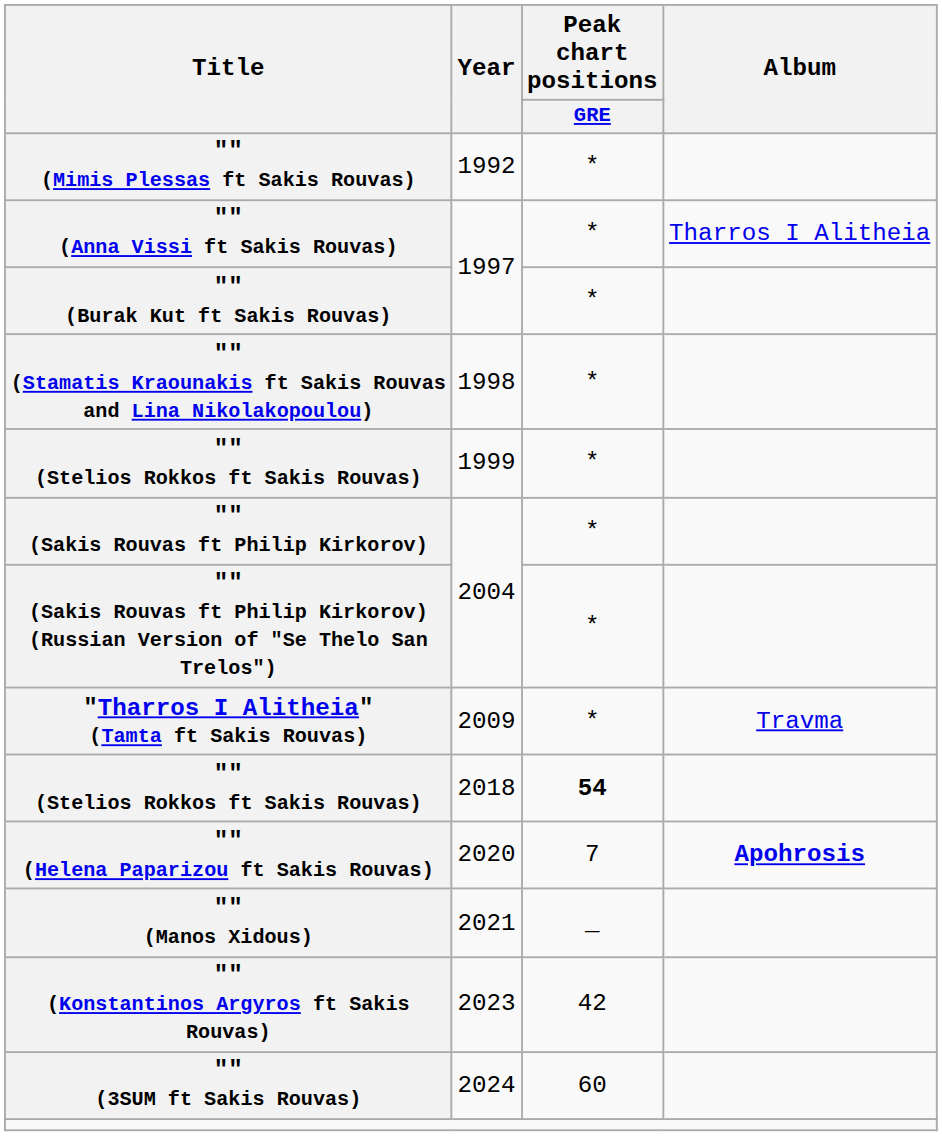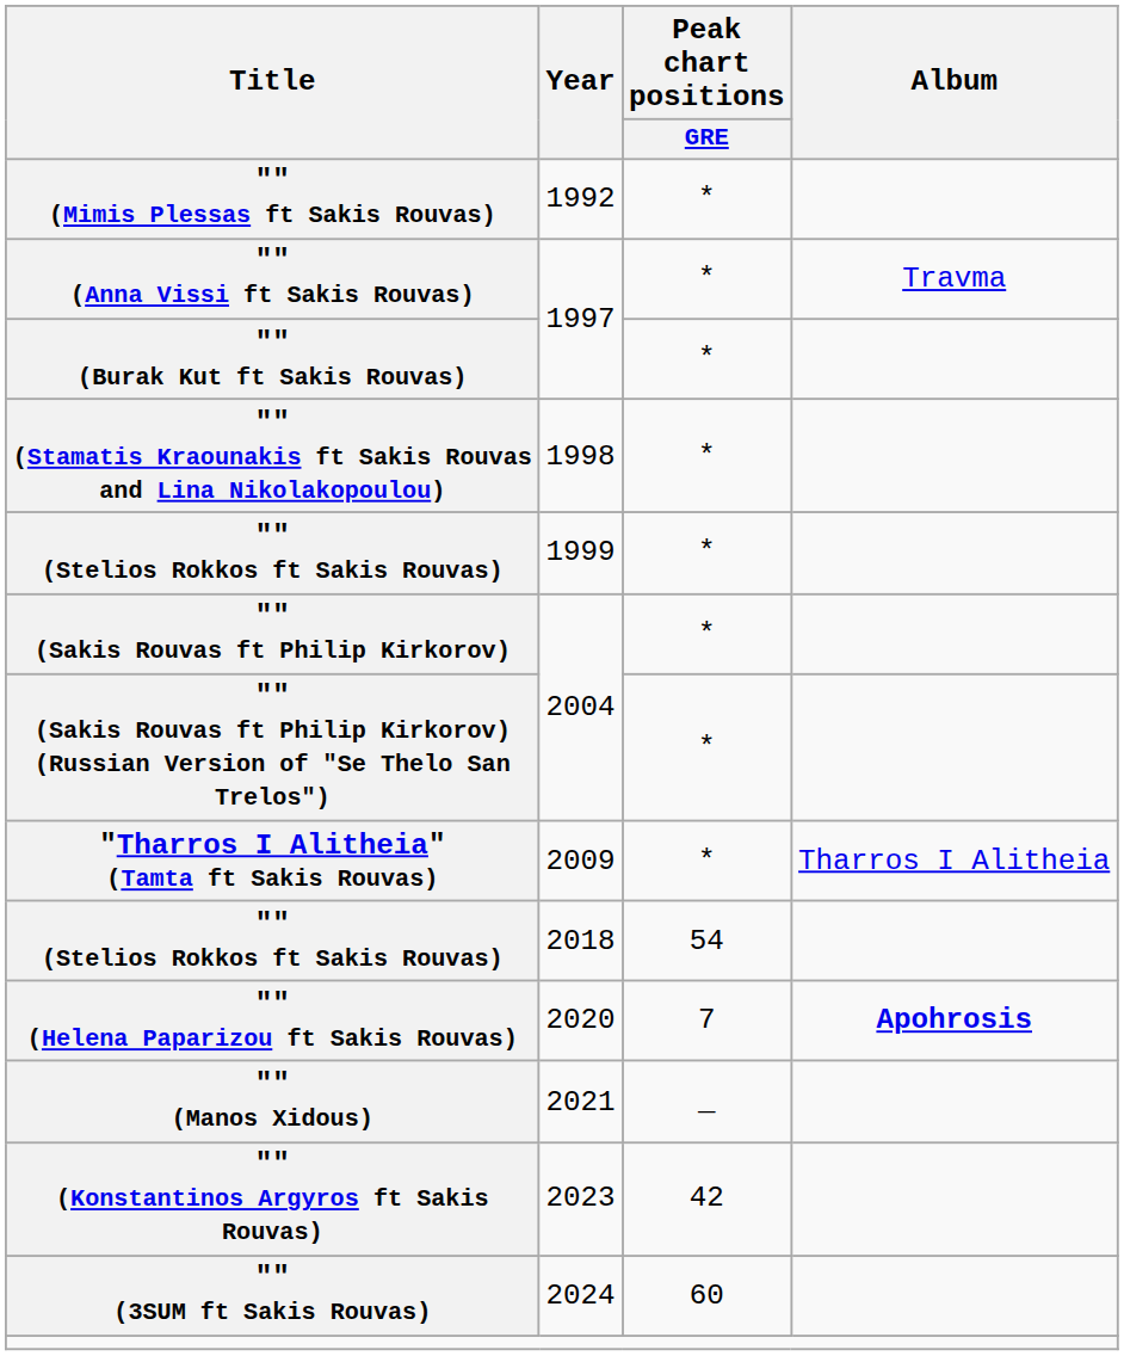"" (Anna Vissi ft Sakis Rouvas) | Album: Tharros I Alitheia -> Travma
"Tharros I Alitheia" (Tamta ft Sakis Rouvas) | Album: Travma -> Tharros I Alitheia
"" (Stelios Rokkos ft Sakis Rouvas) / 2018 | Peak chart positions / GRE: bold -> normal
